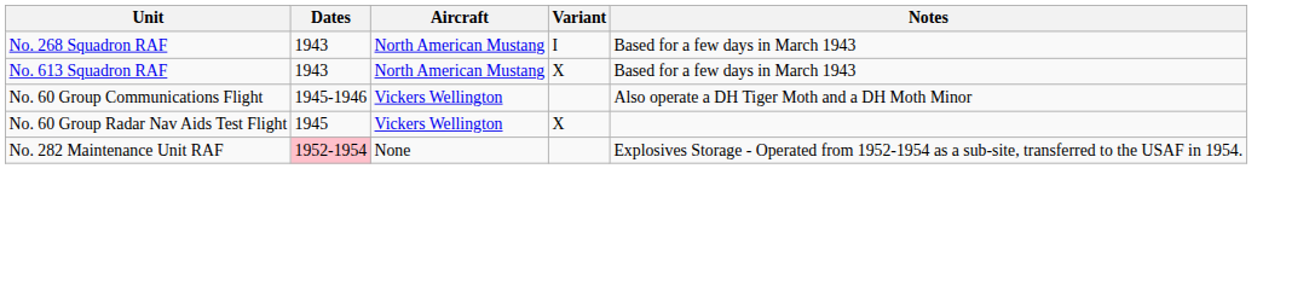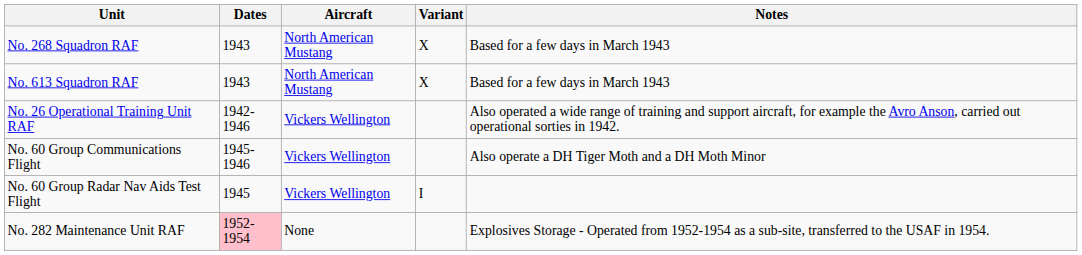No. 268 Squadron RAF | Variant: I -> X
+ row: No. 26 Operational Training Unit RAF | 1942-1946 | Vickers Wellington | Also operated a wide range of training and support aircraft, for example the Avro Anson, carried out operational sorties in 1942.
No. 60 Group Radar Nav Aids Test Flight | Variant: X -> I
